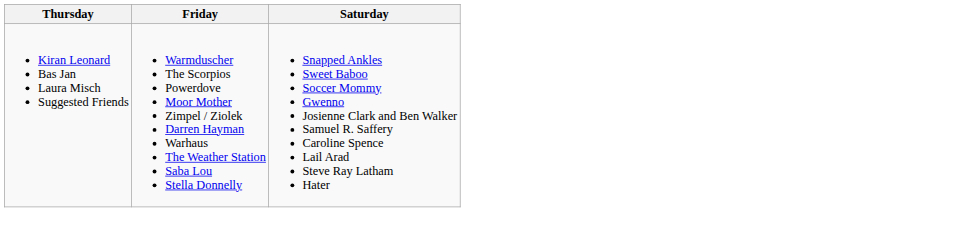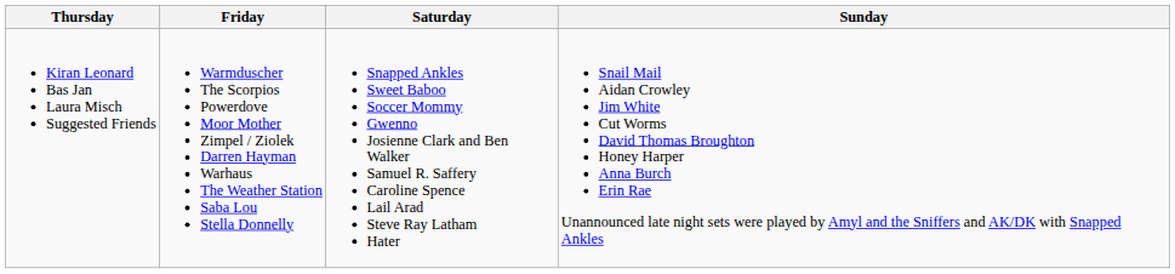+ column: Sunday | Snail Mail Aidan Crowley Jim White Cut Worms David Thomas Broughton Honey Harper Anna Burch Erin Rae Unannounced late night sets were played by Amyl and the Sniffers and AK/DK with Snapped Ankles
